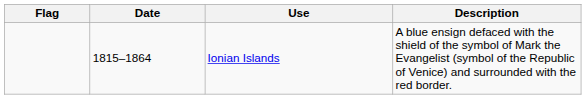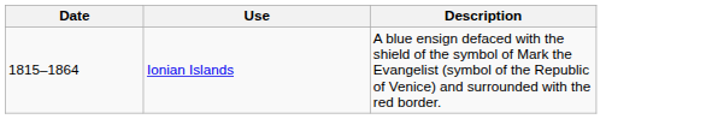- column: Flag
